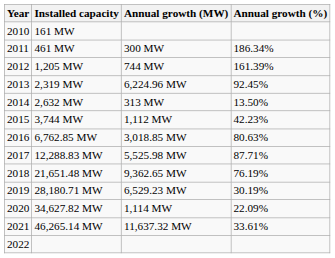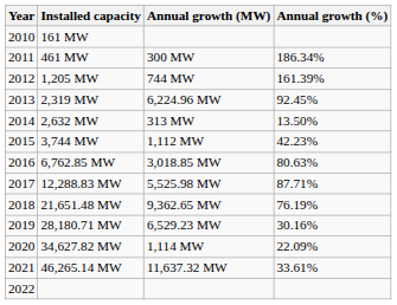28,180.71 MW | Annual growth (%): 30.19% -> 30.16%
